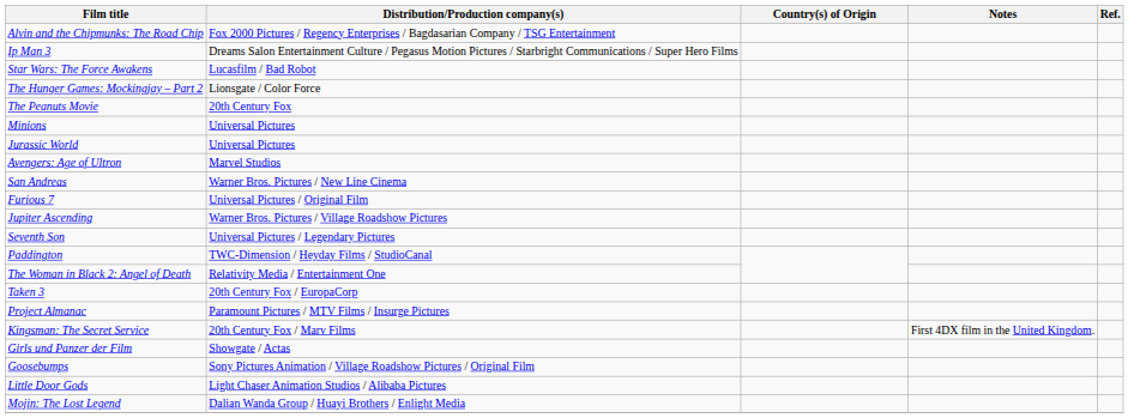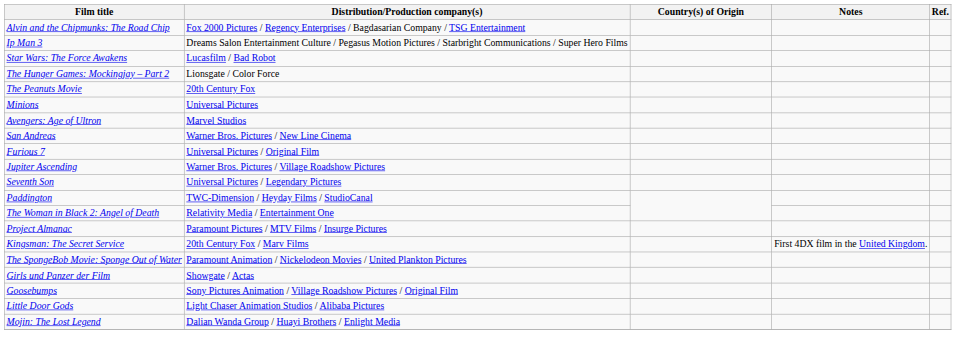- row: Jurassic World | Universal Pictures
- row: Taken 3 | 20th Century Fox / EuropaCorp
+ row: The SpongeBob Movie: Sponge Out of Water | Paramount Animation / Nickelodeon Movies / United Plankton Pictures
